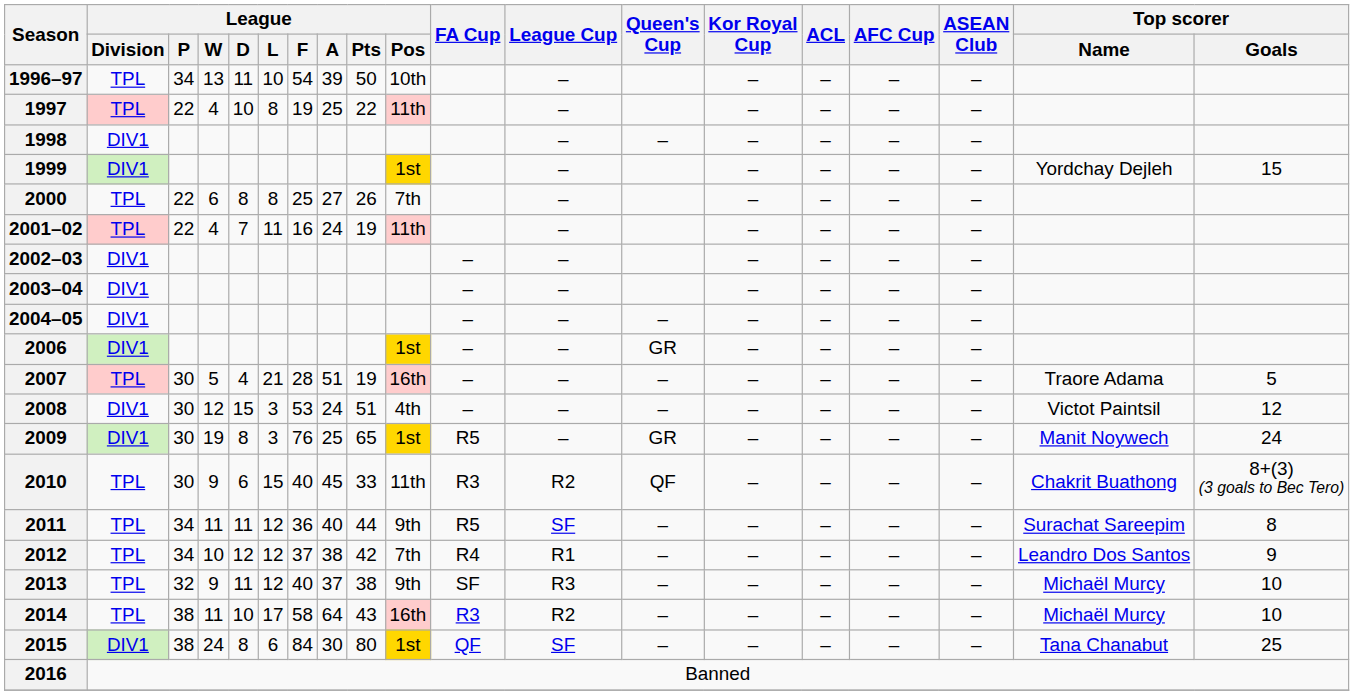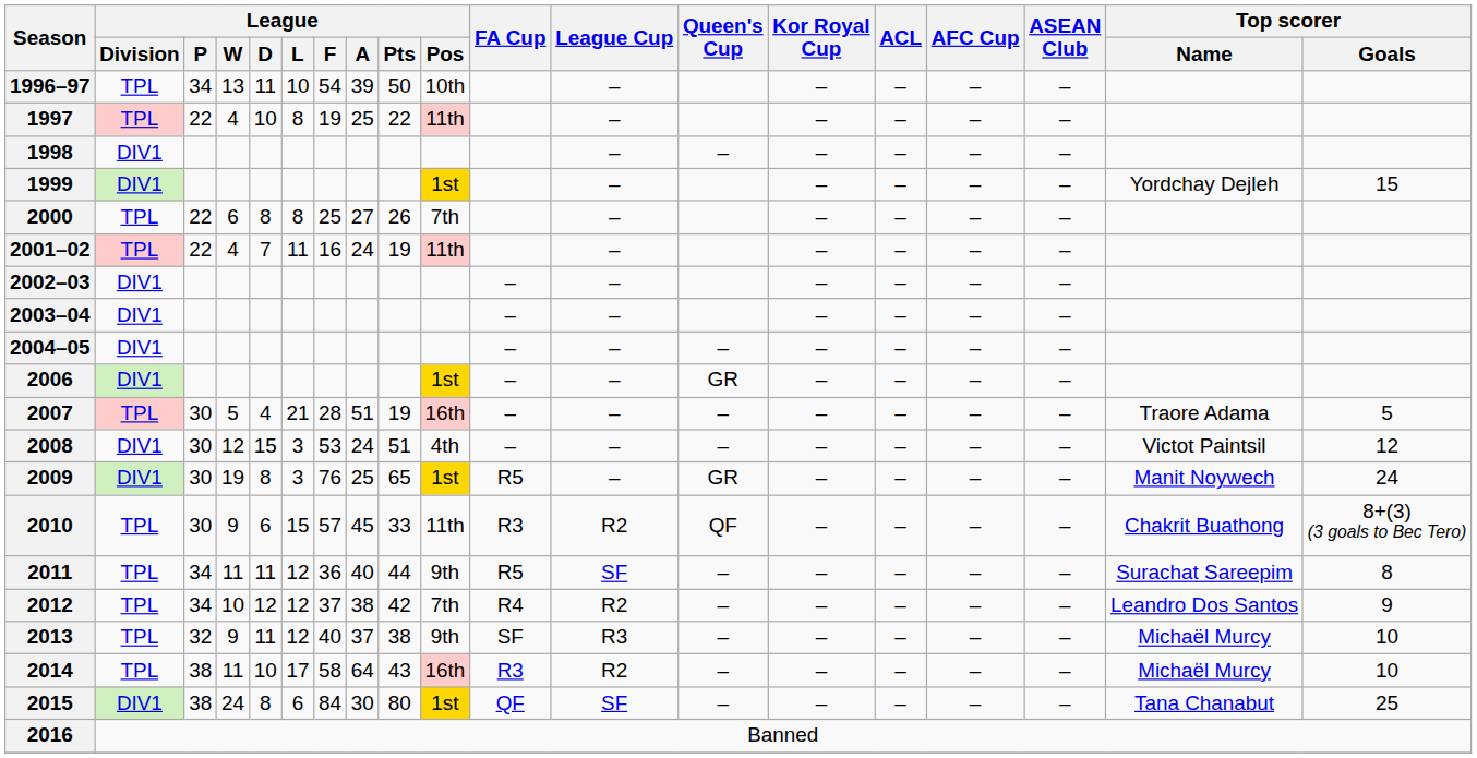2010 | League / F: 40 -> 57
2012 | League Cup: R1 -> R2
